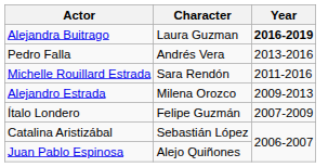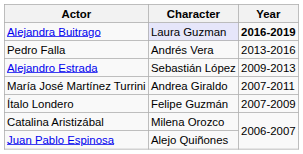Alejandra Buitrago | Character: no background -> lavender background
- row: Michelle Rouillard Estrada | Sara Rendón | 2011-2016
Alejandro Estrada | Character: Milena Orozco -> Sebastián López
+ row: María José Martínez Turrini | Andrea Giraldo | 2007-2011
Catalina Aristizábal | Character: Sebastián López -> Milena Orozco
